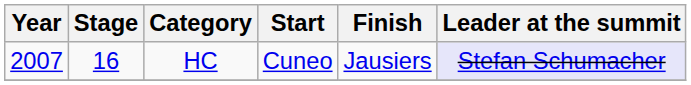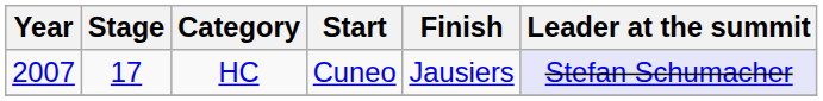HC | Stage: 16 -> 17
